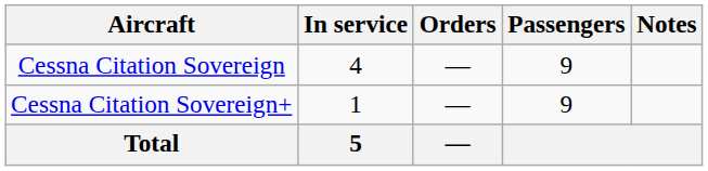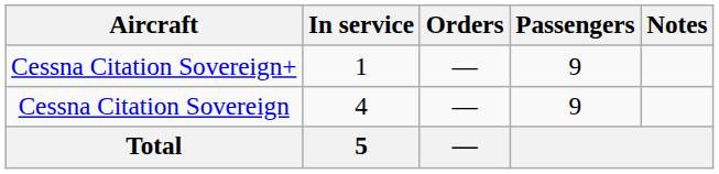rows swapped: Cessna Citation Sovereign <-> Cessna Citation Sovereign+
